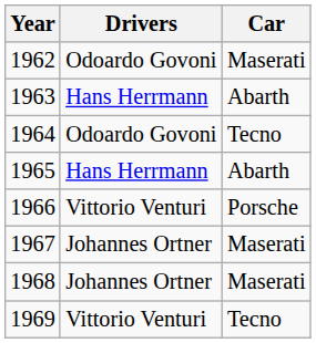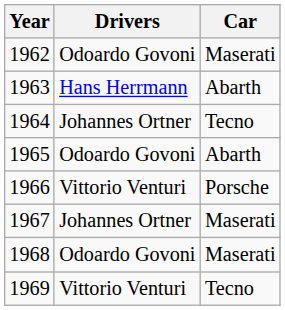1964 | Drivers: Odoardo Govoni -> Johannes Ortner
1965 | Drivers: Hans Herrmann -> Odoardo Govoni
1968 | Drivers: Johannes Ortner -> Odoardo Govoni
